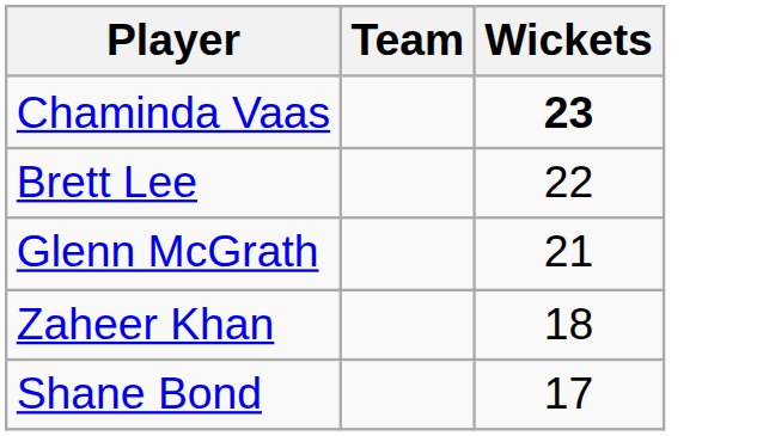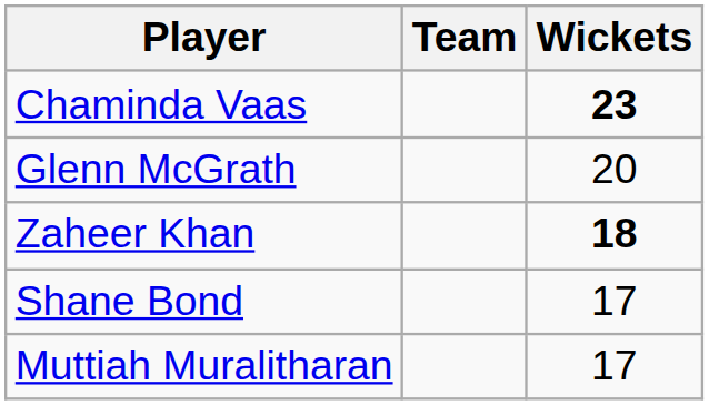- row: Brett Lee | 22
Glenn McGrath | Wickets: 21 -> 20
Zaheer Khan | Wickets: normal -> bold
+ row: Muttiah Muralitharan | 17
